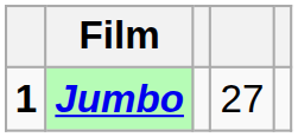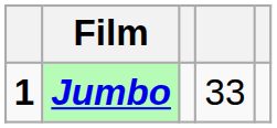Jumbo | column 4: 27 -> 33
